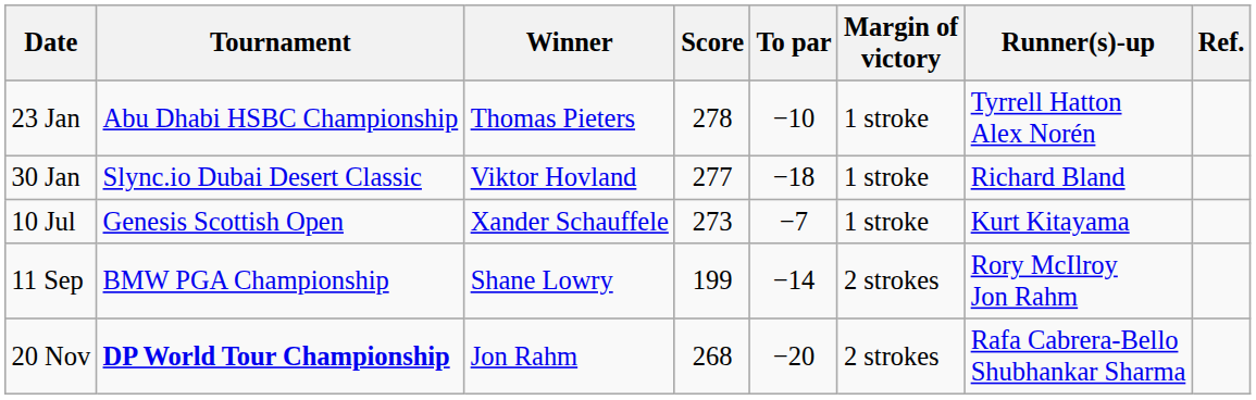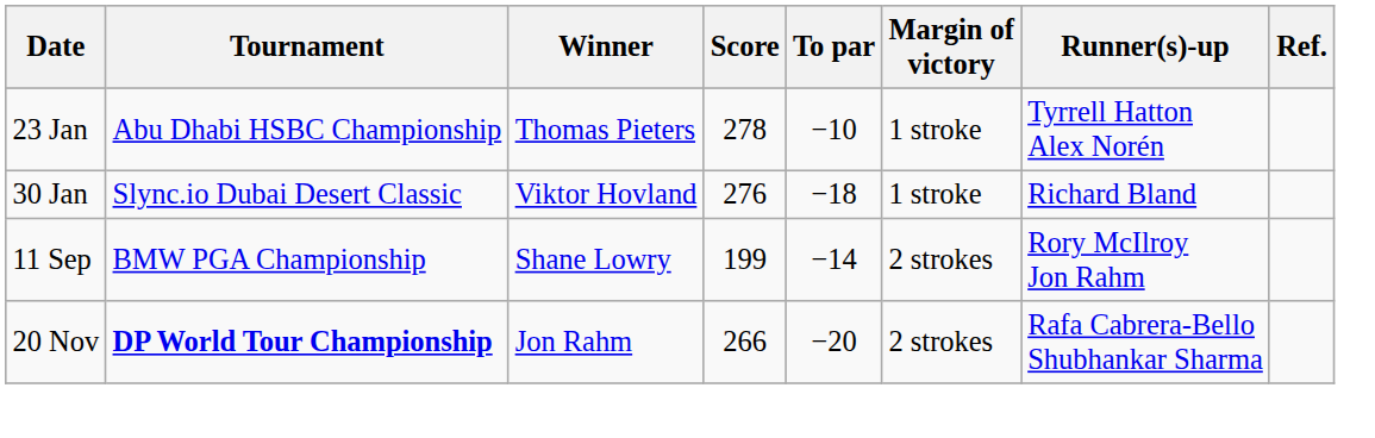30 Jan | Score: 277 -> 276
- row: 10 Jul | Genesis Scottish Open | Xander Schauffele | 273 | −7 | 1 stroke | Kurt Kitayama
20 Nov | Score: 268 -> 266
